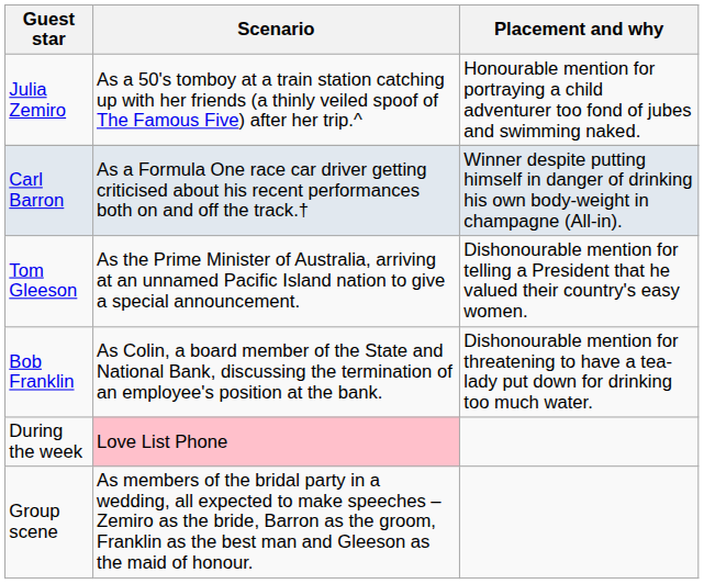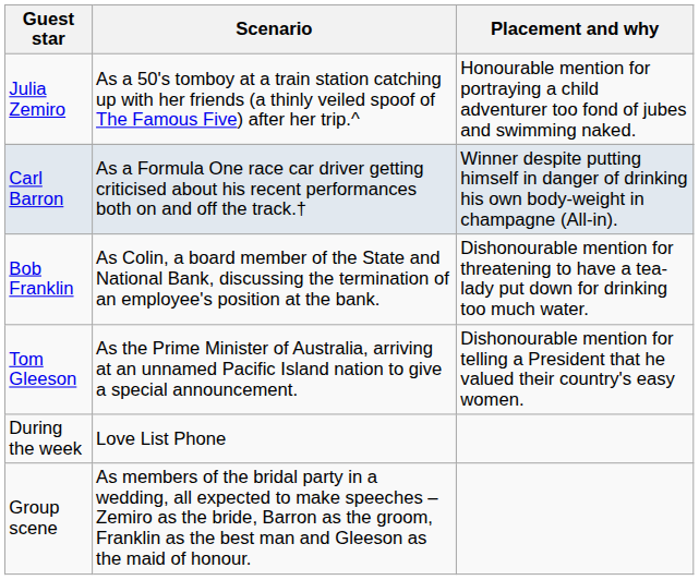rows swapped: Bob Franklin <-> Tom Gleeson
During the week | Scenario: pink background -> no background
